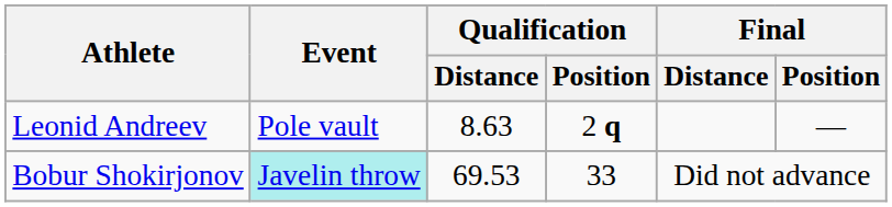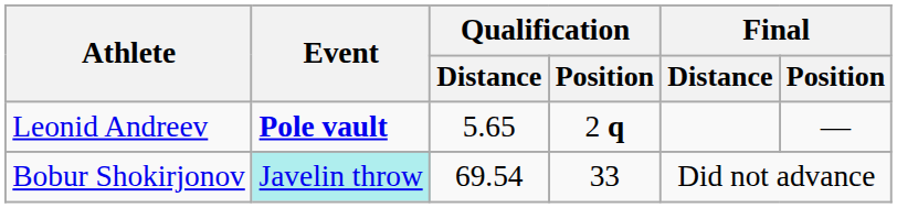Leonid Andreev | Event: normal -> bold
Leonid Andreev | Qualification / Distance: 8.63 -> 5.65
Bobur Shokirjonov | Qualification / Distance: 69.53 -> 69.54
